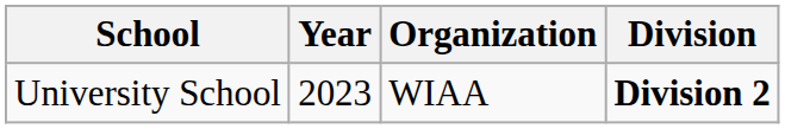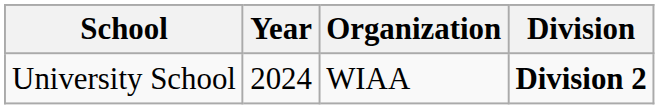University School | Year: 2023 -> 2024
